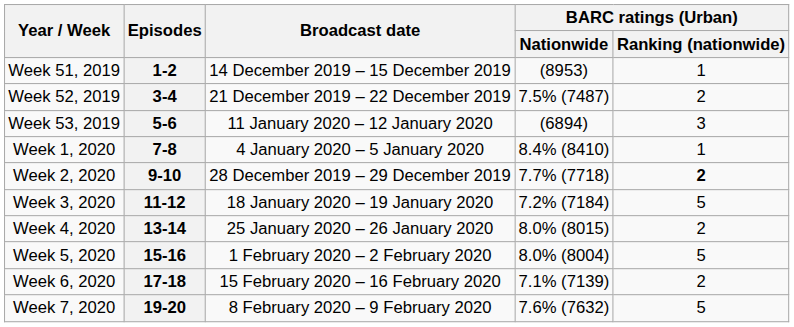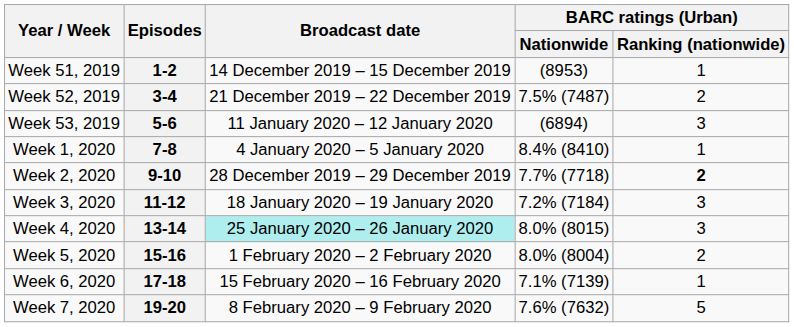11-12 | BARC ratings (Urban) / Ranking (nationwide): 5 -> 3
13-14 | Broadcast date: no background -> paleturquoise background
13-14 | BARC ratings (Urban) / Ranking (nationwide): 2 -> 3
15-16 | BARC ratings (Urban) / Ranking (nationwide): 5 -> 2
17-18 | BARC ratings (Urban) / Ranking (nationwide): 2 -> 1
